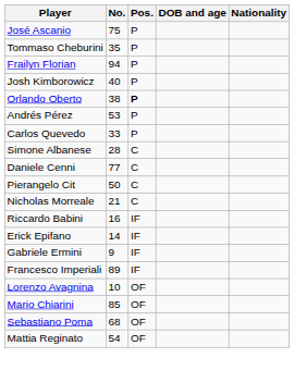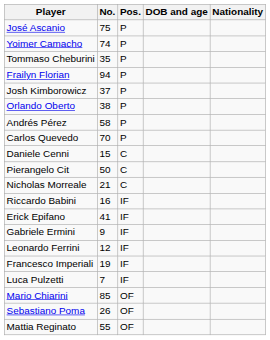+ row: Yoimer Camacho | 74 | P
Josh Kimborowicz | No.: 40 -> 37
Orlando Oberto | Pos.: bold -> normal
Andrés Pérez | No.: 53 -> 58
Carlos Quevedo | No.: 33 -> 70
- row: Simone Albanese | 28 | C
Daniele Cenni | No.: 77 -> 15
Erick Epifano | No.: 14 -> 41
+ row: Leonardo Ferrini | 12 | IF
Francesco Imperiali | No.: 89 -> 19
+ row: Luca Pulzetti | 7 | IF
- row: Lorenzo Avagnina | 10 | OF
Sebastiano Poma | No.: 68 -> 26
Mattia Reginato | No.: 54 -> 55
